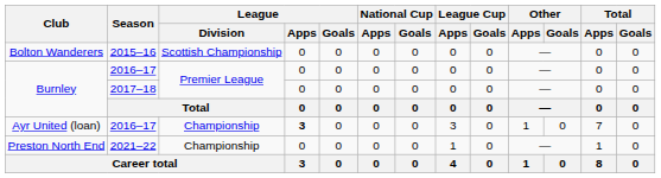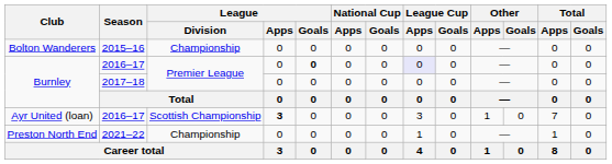Bolton Wanderers | League / Division: Scottish Championship -> Championship
Burnley / 2016–17 | League / Goals: normal -> bold
Burnley / 2016–17 | League Cup / Apps: no background -> lavender background
Ayr United (loan) | League / Division: Championship -> Scottish Championship
